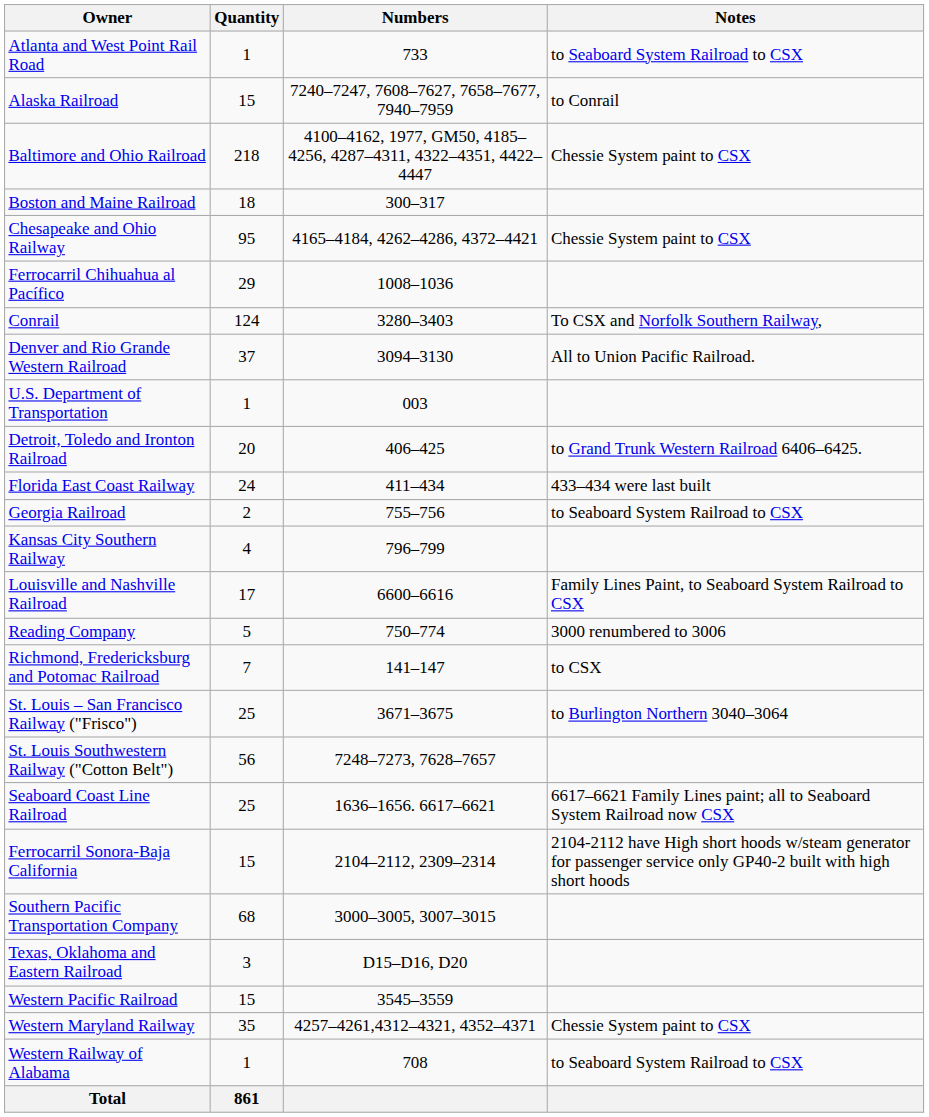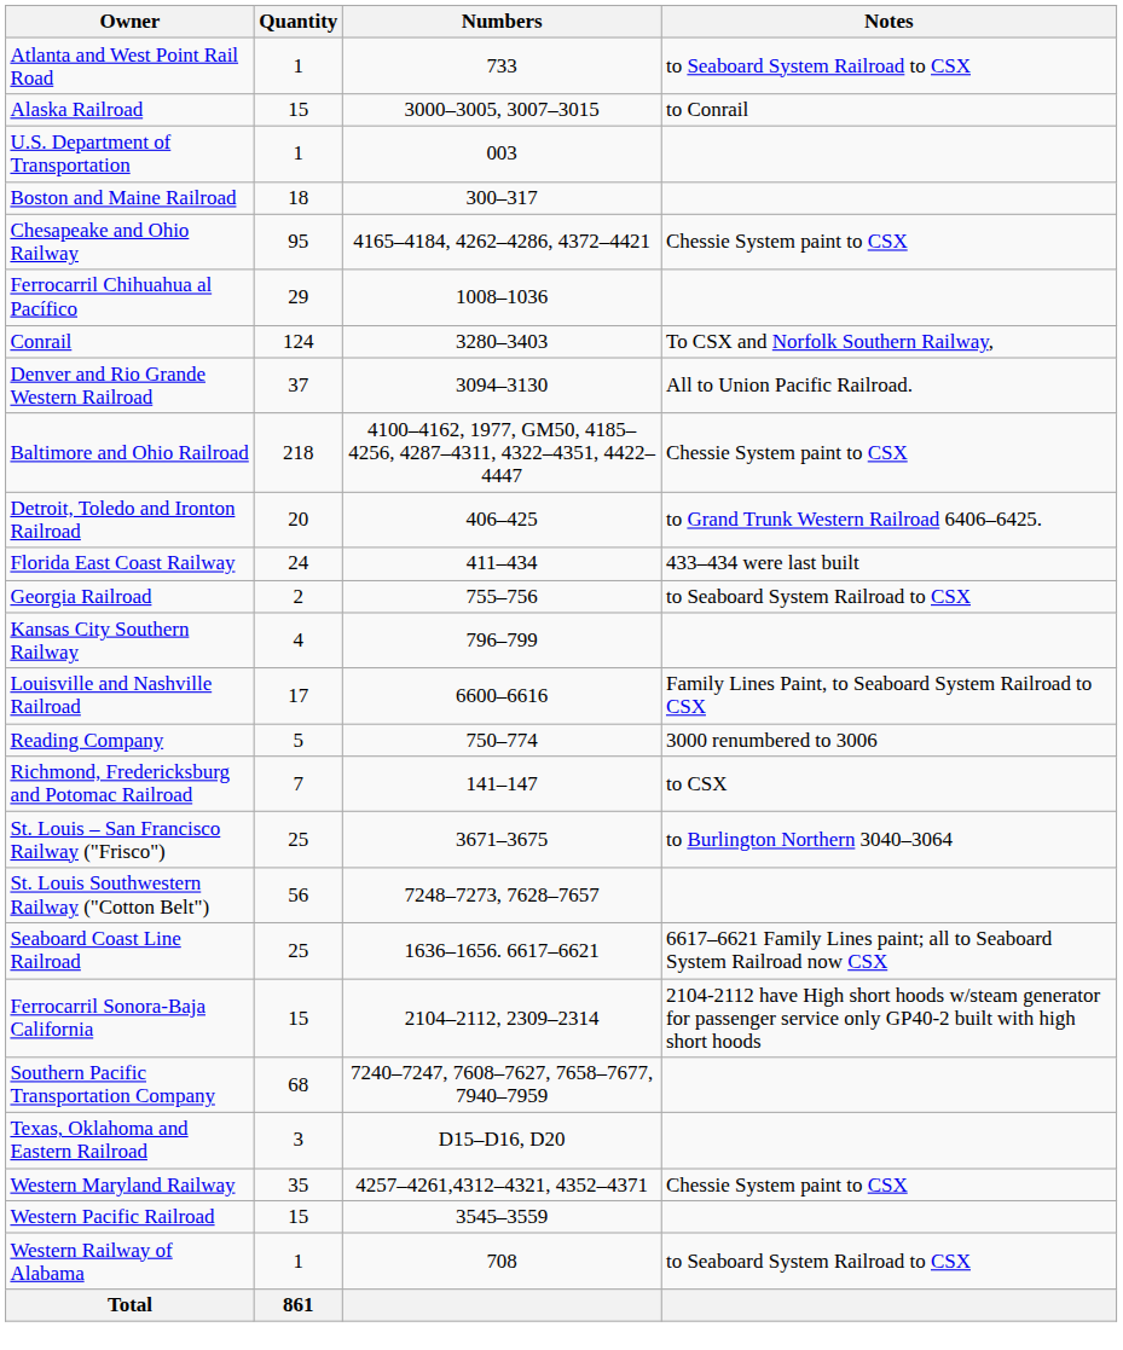Alaska Railroad | Numbers: 7240–7247, 7608–7627, 7658–7677, 7940–7959 -> 3000–3005, 3007–3015
rows swapped: Baltimore and Ohio Railroad <-> U.S. Department of Transportation
Southern Pacific Transportation Company | Numbers: 3000–3005, 3007–3015 -> 7240–7247, 7608–7627, 7658–7677, 7940–7959
rows swapped: Western Maryland Railway <-> Western Pacific Railroad
